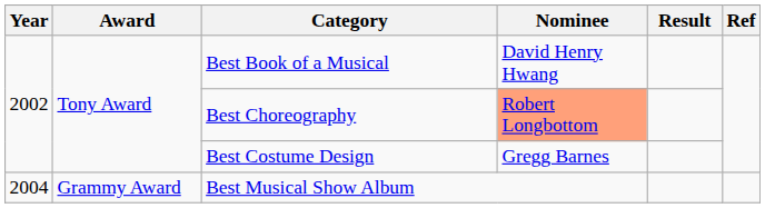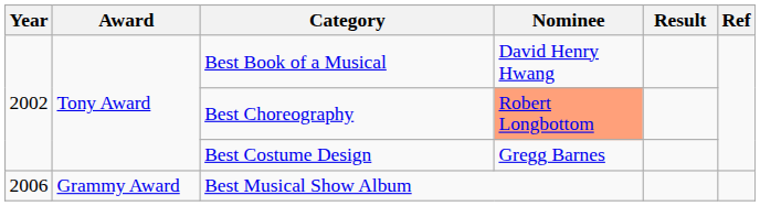Best Musical Show Album | Year: 2004 -> 2006
